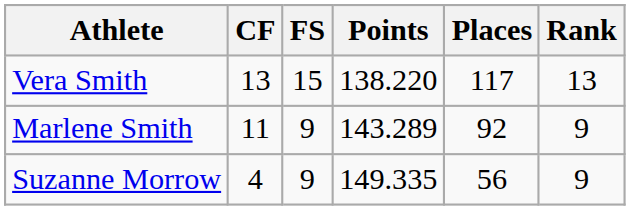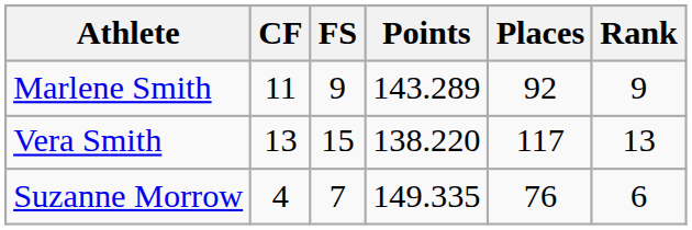rows swapped: Vera Smith <-> Marlene Smith
Suzanne Morrow | FS: 9 -> 7
Suzanne Morrow | Places: 56 -> 76
Suzanne Morrow | Rank: 9 -> 6
